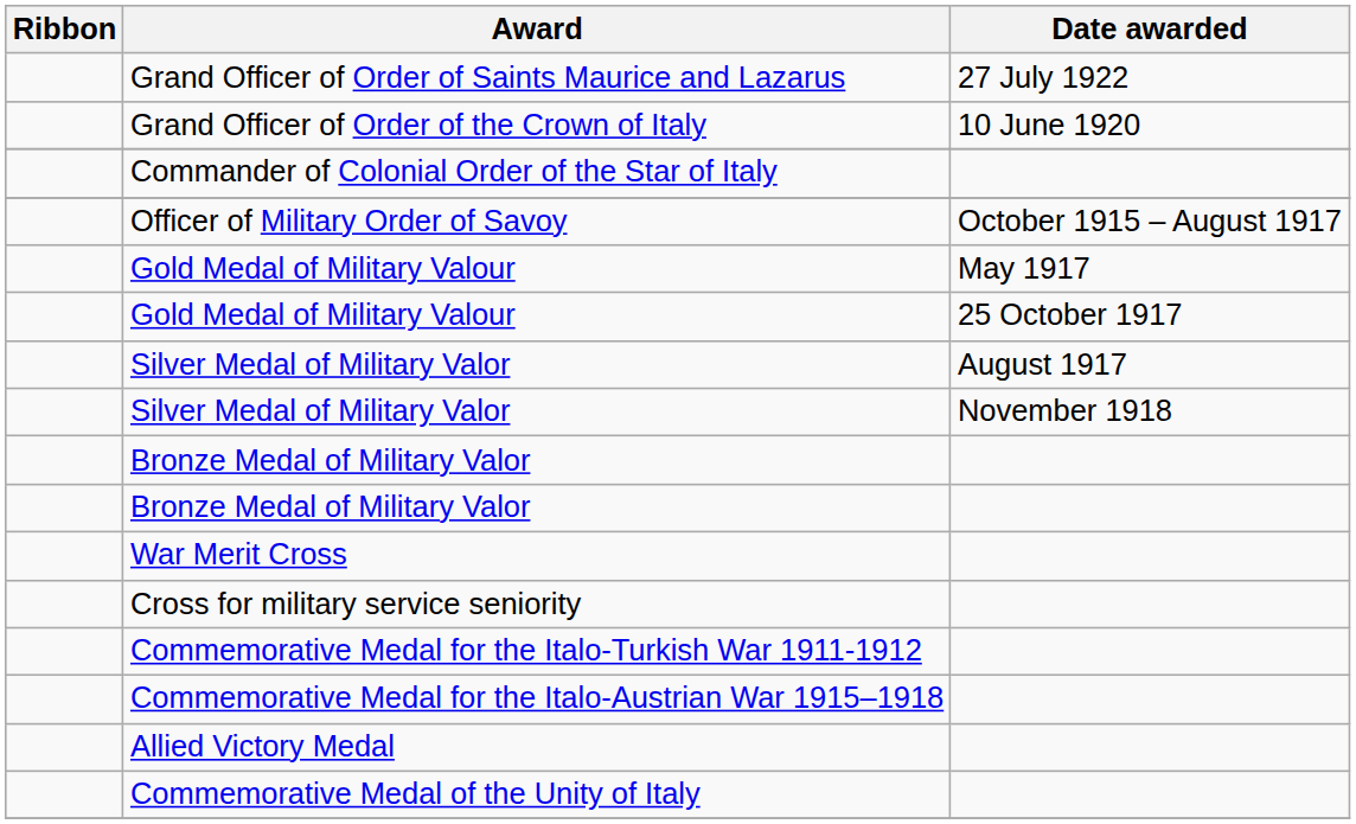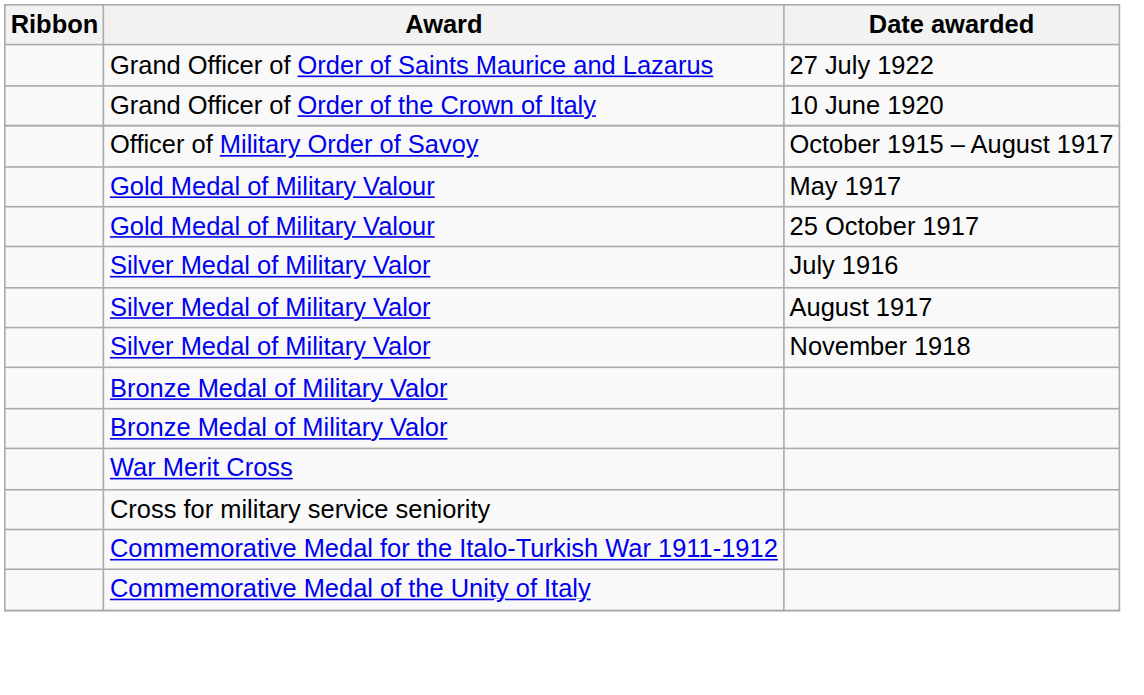- row: Commander of Colonial Order of the Star of Italy
+ row: Silver Medal of Military Valor | July 1916
- row: Commemorative Medal for the Italo-Austrian War 1915–1918
- row: Allied Victory Medal
